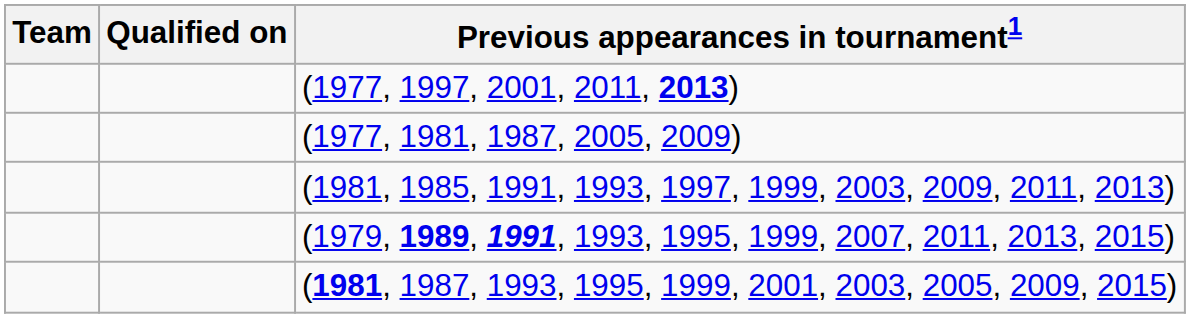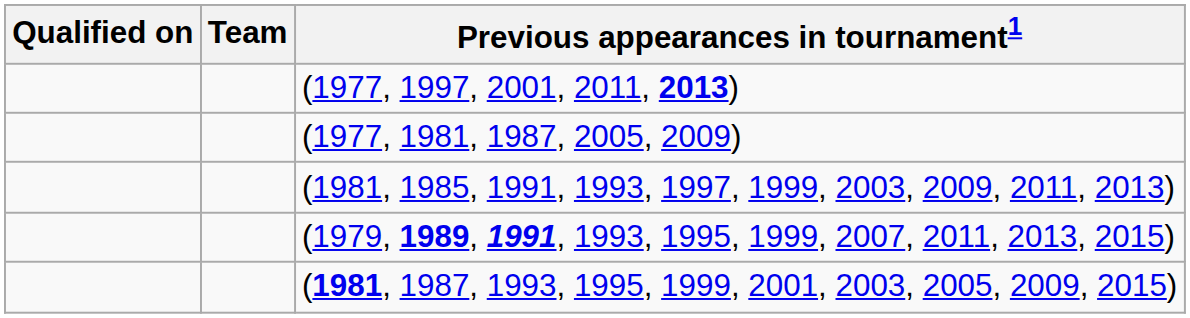columns swapped: Team <-> Qualified on
